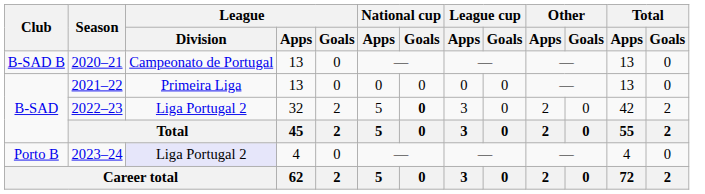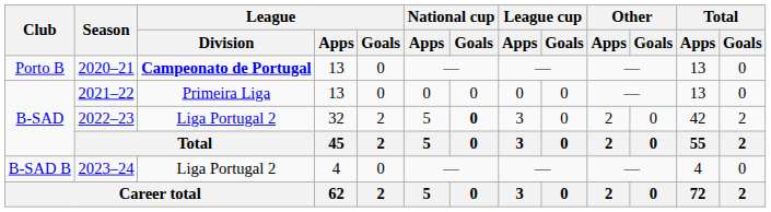2020–21 | Club: B-SAD B -> Porto B
2020–21 | League / Division: normal -> bold
2023–24 | Club: Porto B -> B-SAD B
2023–24 | League / Division: lavender background -> no background
